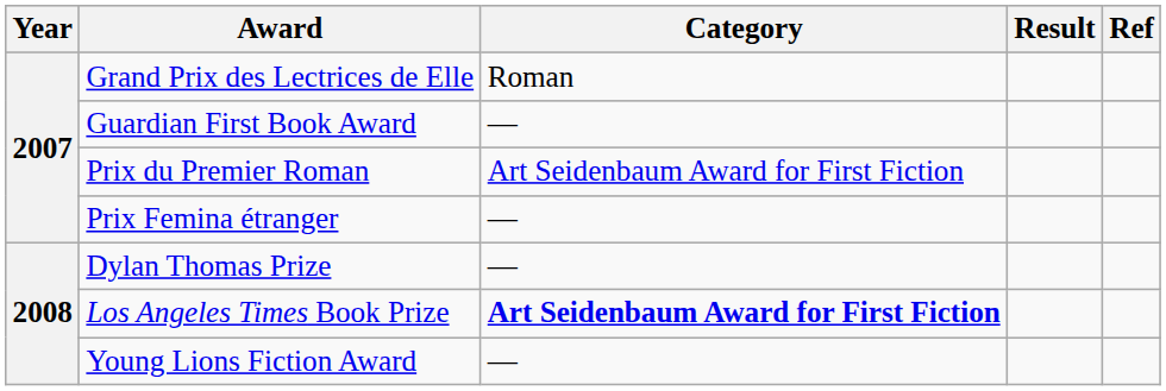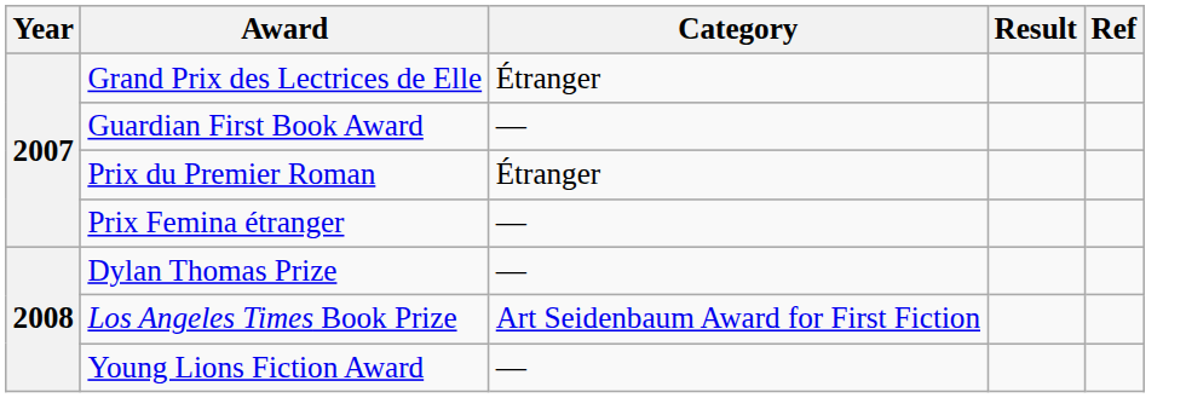Grand Prix des Lectrices de Elle | Category: Roman -> Étranger
Prix du Premier Roman | Category: Art Seidenbaum Award for First Fiction -> Étranger
Los Angeles Times Book Prize | Category: bold -> normal
